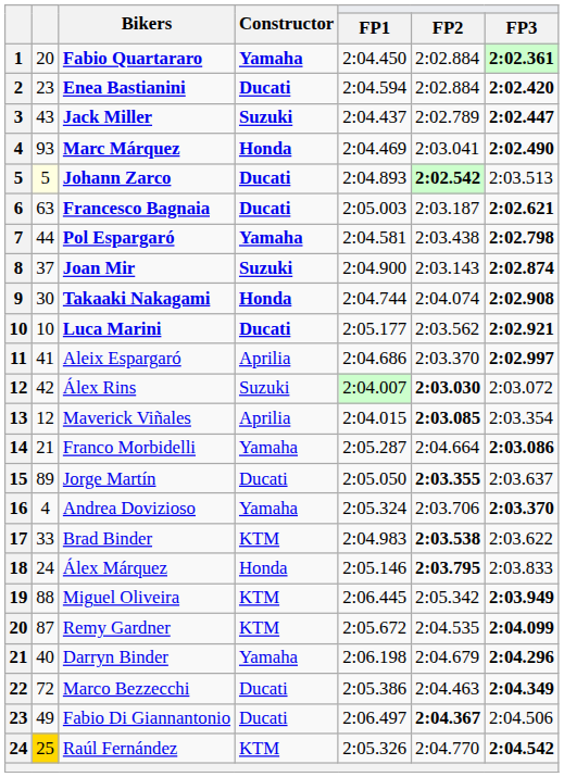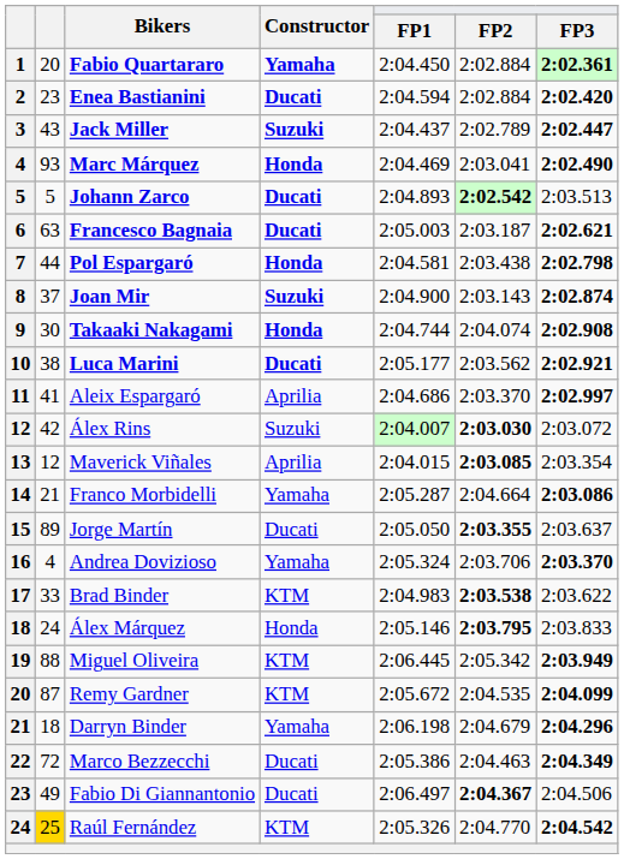Johann Zarco | column 2: lightyellow background -> no background
Pol Espargaró | Constructor: Yamaha -> Honda
Luca Marini | column 2: 10 -> 38
Darryn Binder | column 2: 40 -> 18
